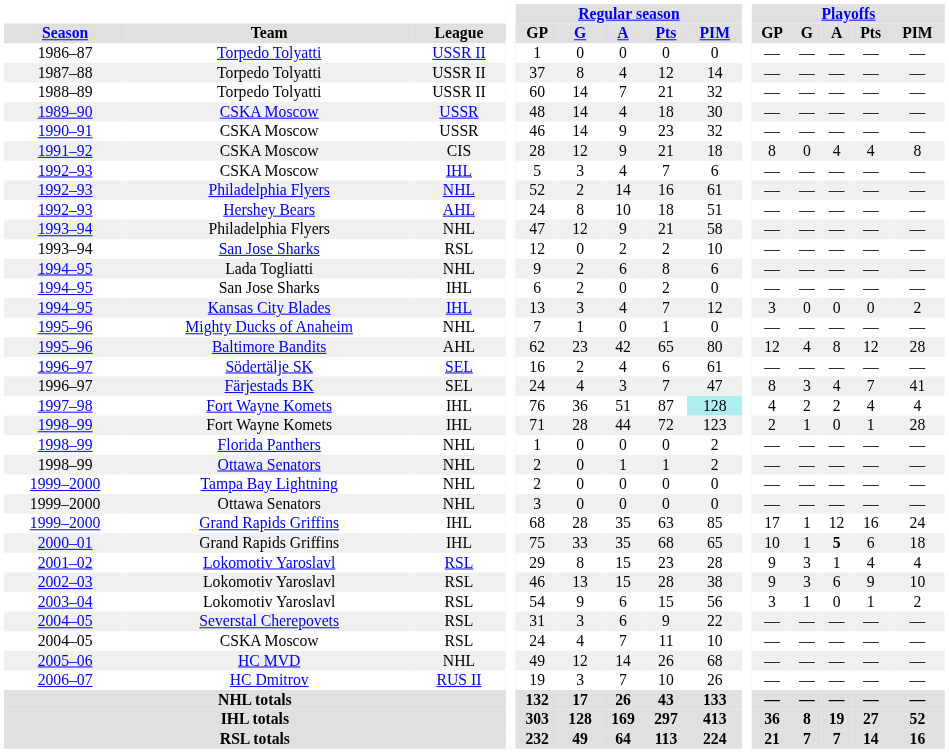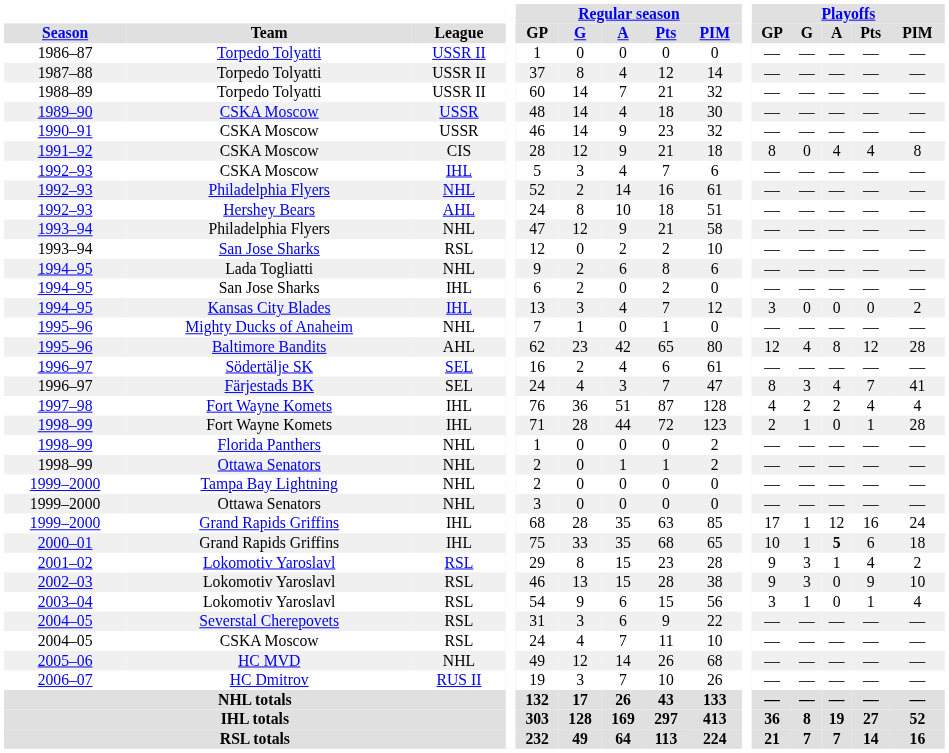1997–98 | Regular season / PIM: paleturquoise background -> no background
2001–02 | Playoffs / PIM: 4 -> 2
2002–03 | Playoffs / A: 6 -> 0
2003–04 | Playoffs / PIM: 2 -> 4
